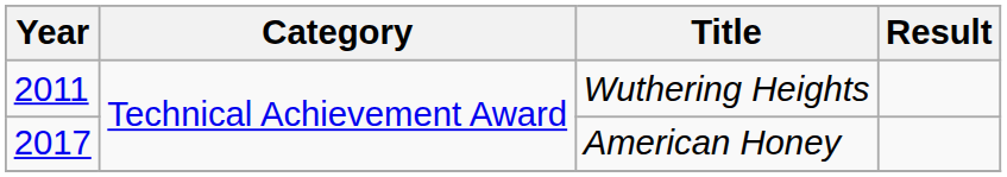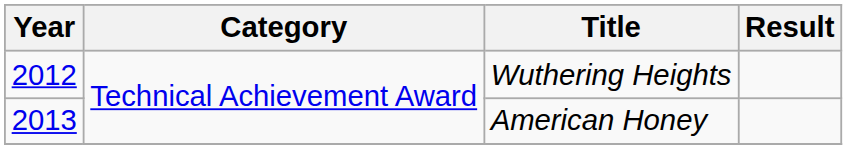Wuthering Heights | Year: 2011 -> 2012
American Honey | Year: 2017 -> 2013
